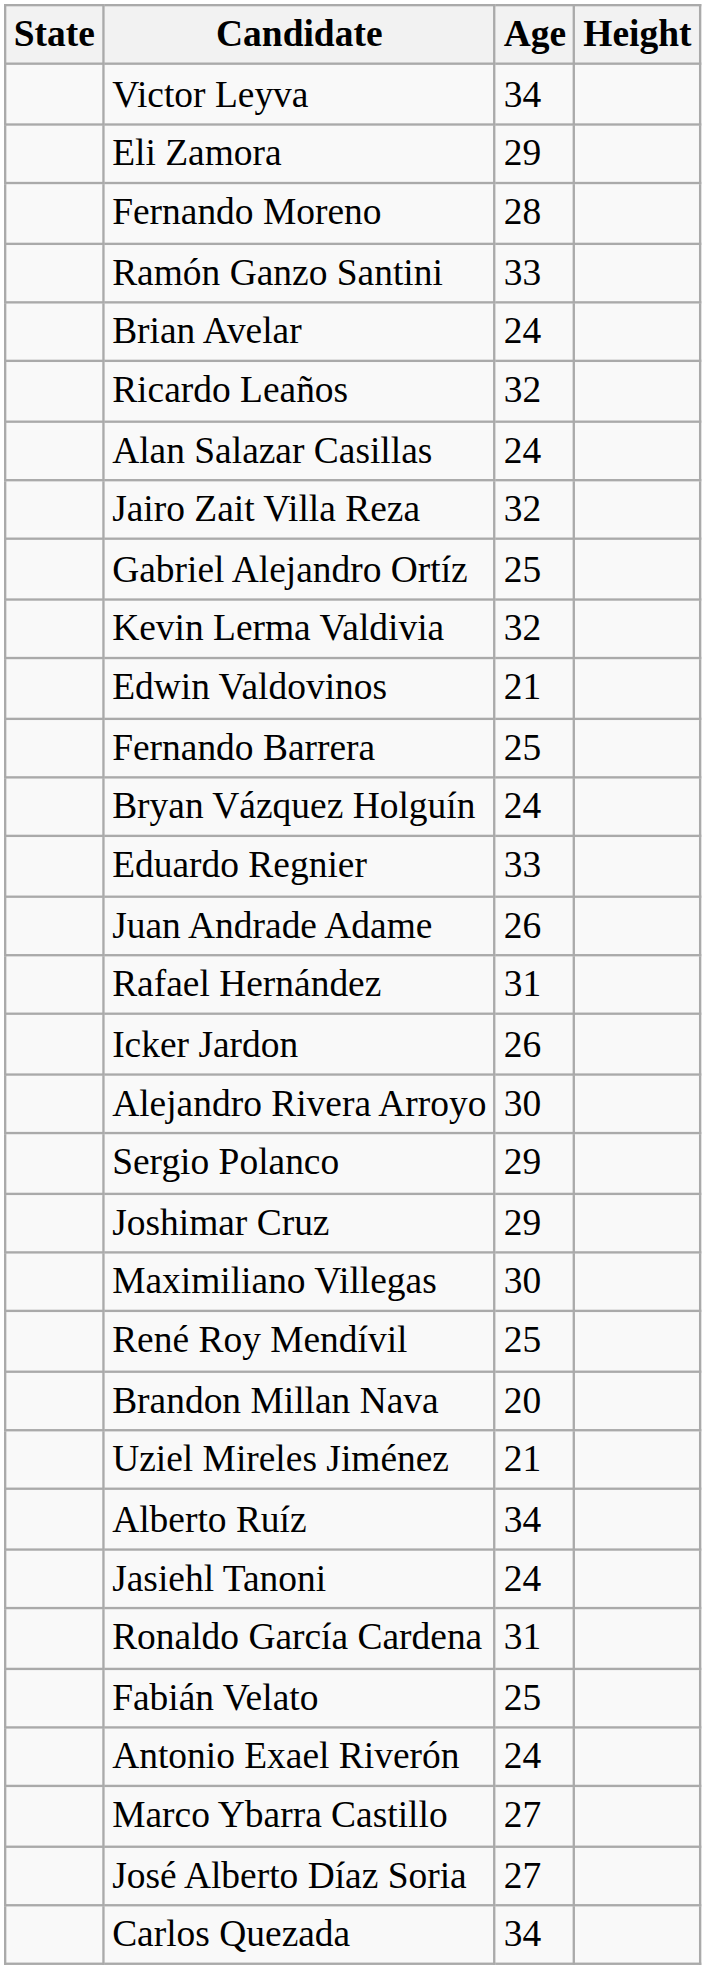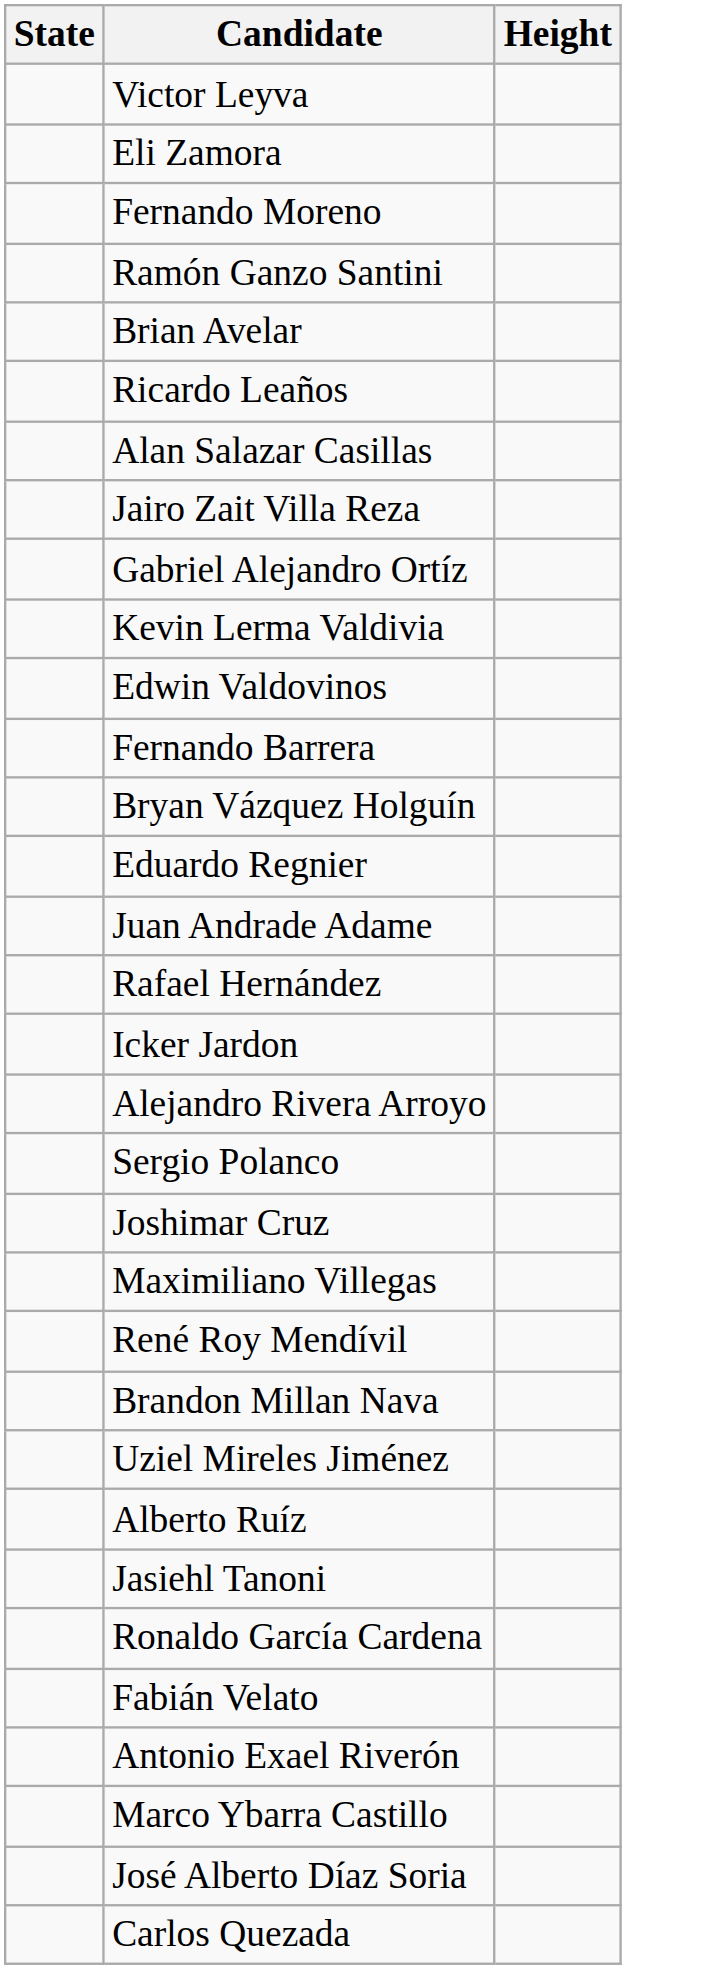- column: Age | 34 | 29 | 28 | 33 | 24 | 32 | 24 | 32 | 25 | 32 | 21 | 25 | 24 | 33 | 26 | 31 | 26 | 30 | 29 | 29 | 30 | 25 | 20 | 21 | 34 | 24 | 31 | 25 | 24 | 27 | 27 | 34
